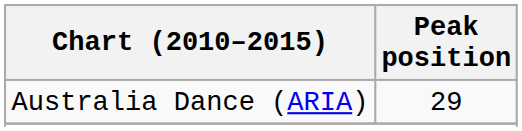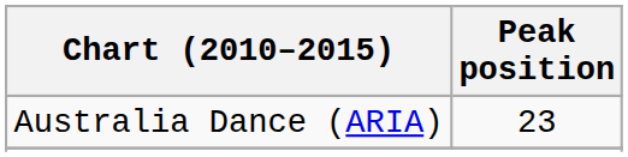Australia Dance (ARIA) | Peak position: 29 -> 23
